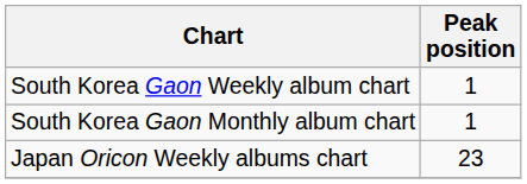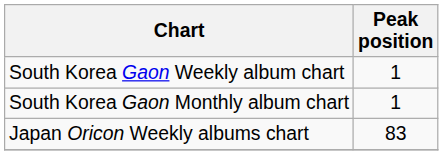Japan Oricon Weekly albums chart | Peak position: 23 -> 83
